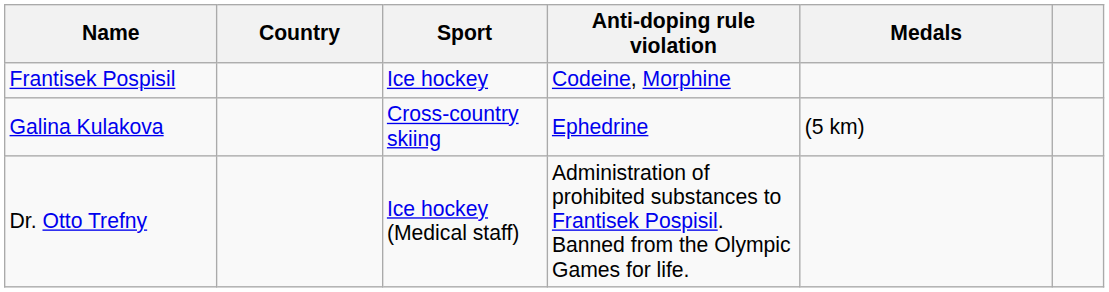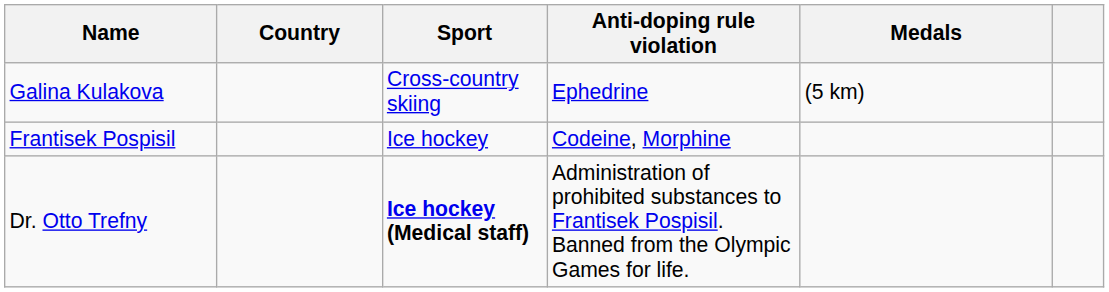rows swapped: Galina Kulakova <-> Frantisek Pospisil
Dr. Otto Trefny | Sport: normal -> bold
